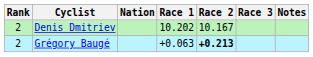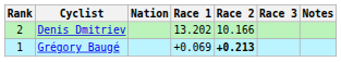Denis Dmitriev | Race 1: 10.202 -> 13.202
Denis Dmitriev | Race 2: 10.167 -> 10.166
Grégory Baugé | Rank: 2 -> 1
Grégory Baugé | Race 1: +0.063 -> +0.069
